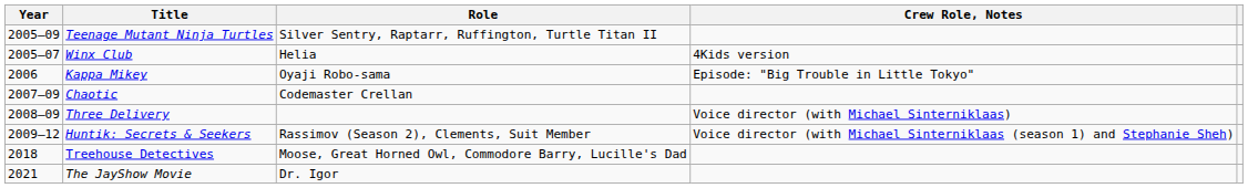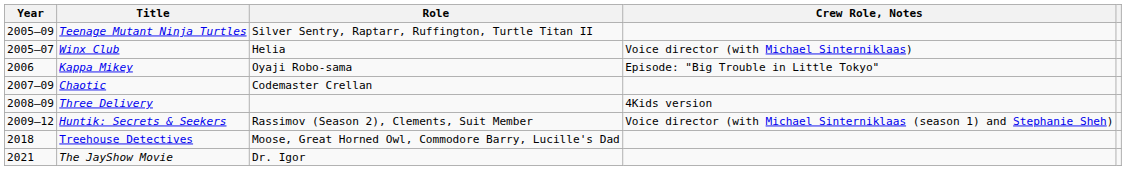Winx Club | Crew Role, Notes: 4Kids version -> Voice director (with Michael Sinterniklaas)
Three Delivery | Crew Role, Notes: Voice director (with Michael Sinterniklaas) -> 4Kids version
